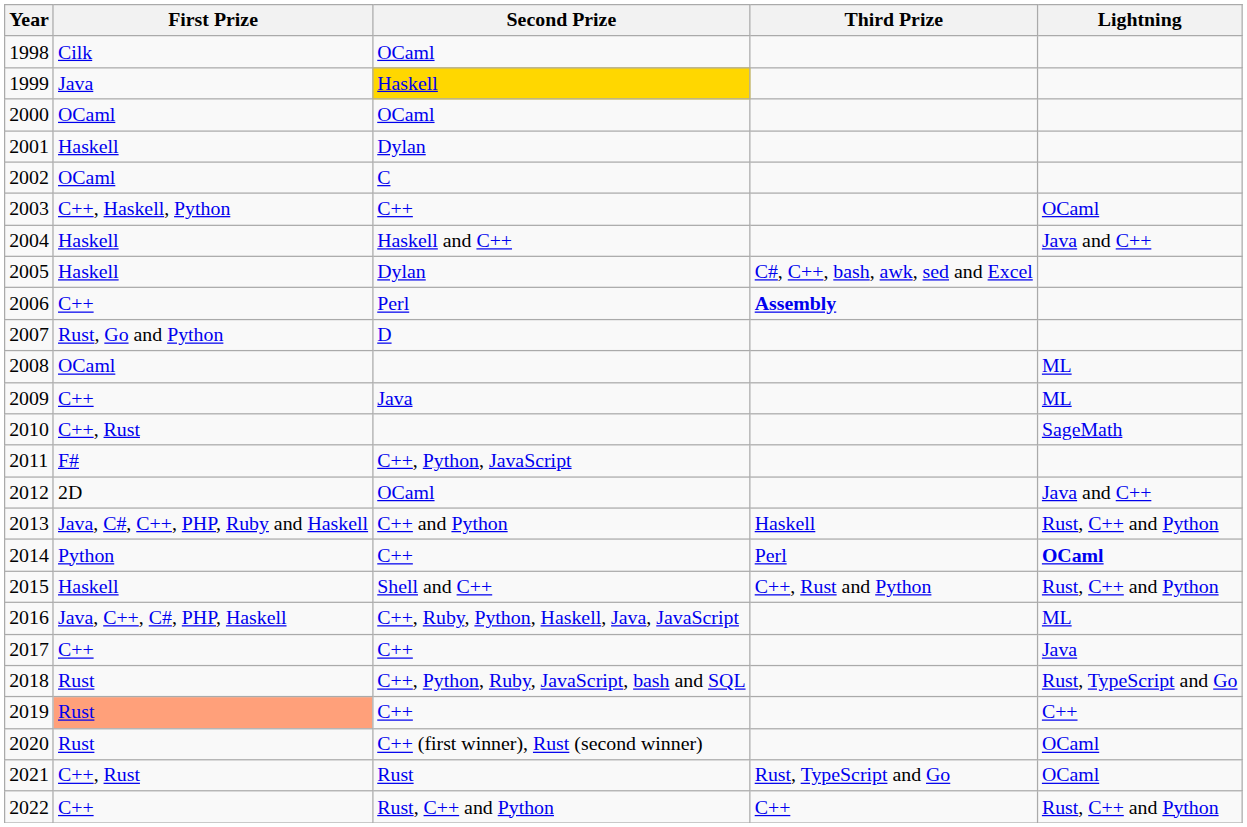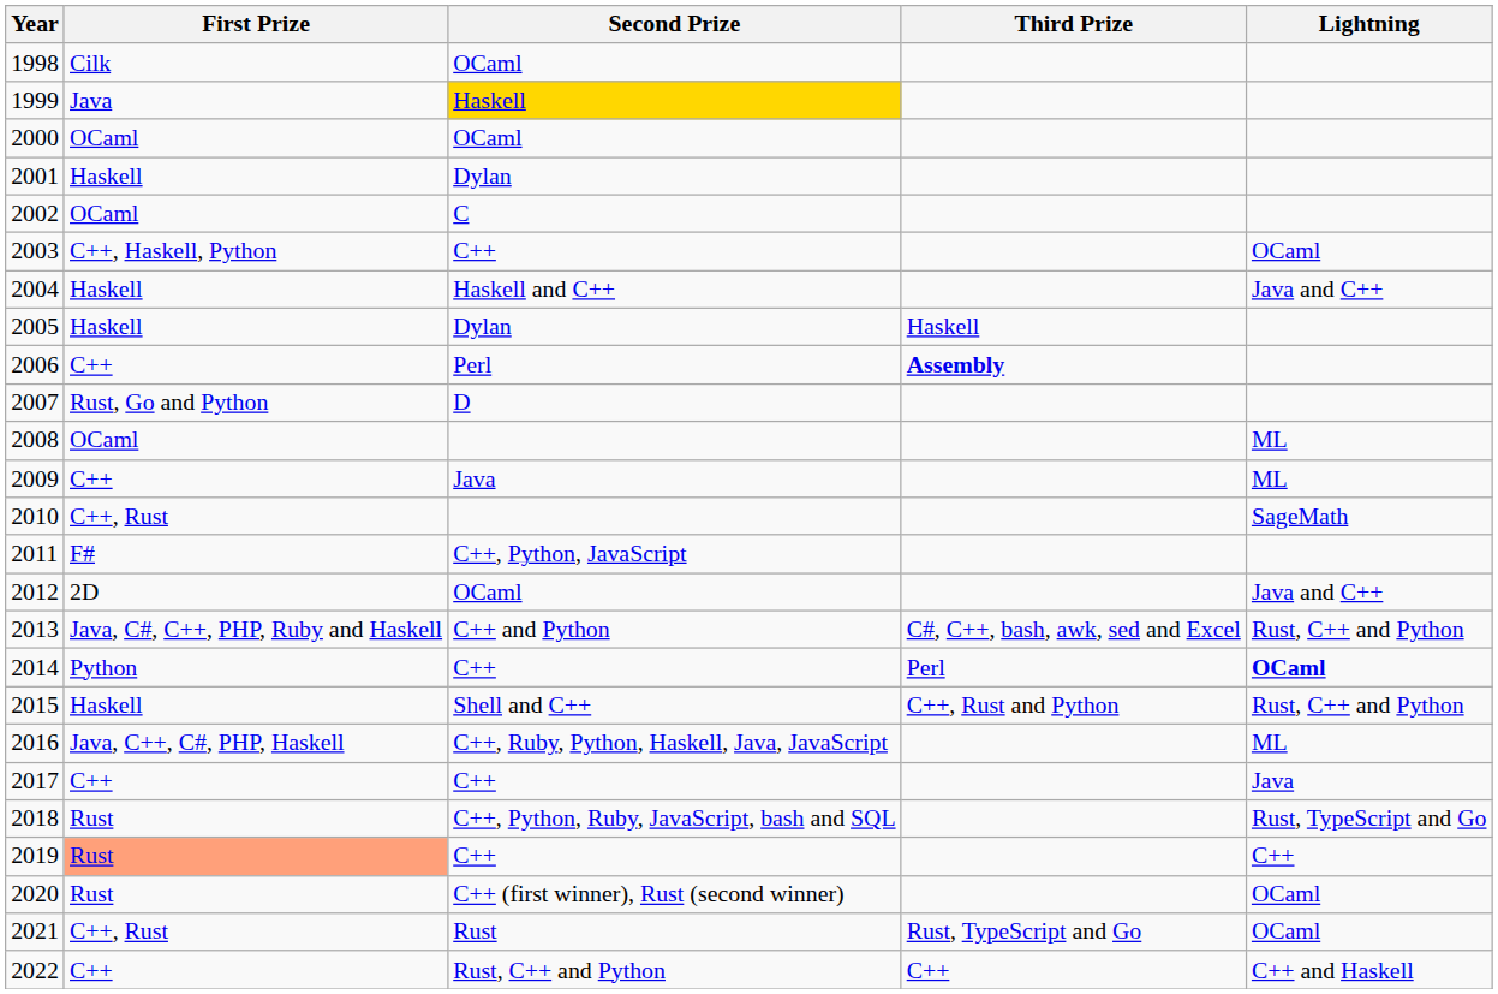2005 | Third Prize: C#, C++, bash, awk, sed and Excel -> Haskell
2013 | Third Prize: Haskell -> C#, C++, bash, awk, sed and Excel
2022 | Lightning: Rust, C++ and Python -> C++ and Haskell
